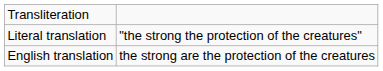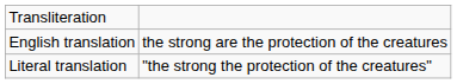rows swapped: Literal translation <-> English translation
